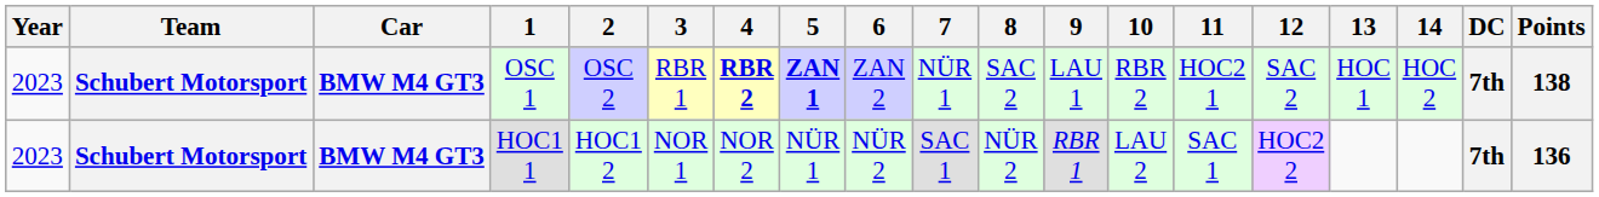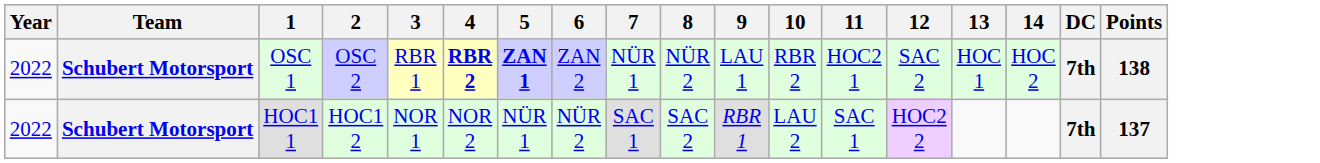- column: Car | BMW M4 GT3 | BMW M4 GT3
OSC 1 | Year: 2023 -> 2022
OSC 1 | 8: SAC 2 -> NÜR 2
HOC1 1 | Year: 2023 -> 2022
HOC1 1 | 8: NÜR 2 -> SAC 2
HOC1 1 | Points: 136 -> 137
